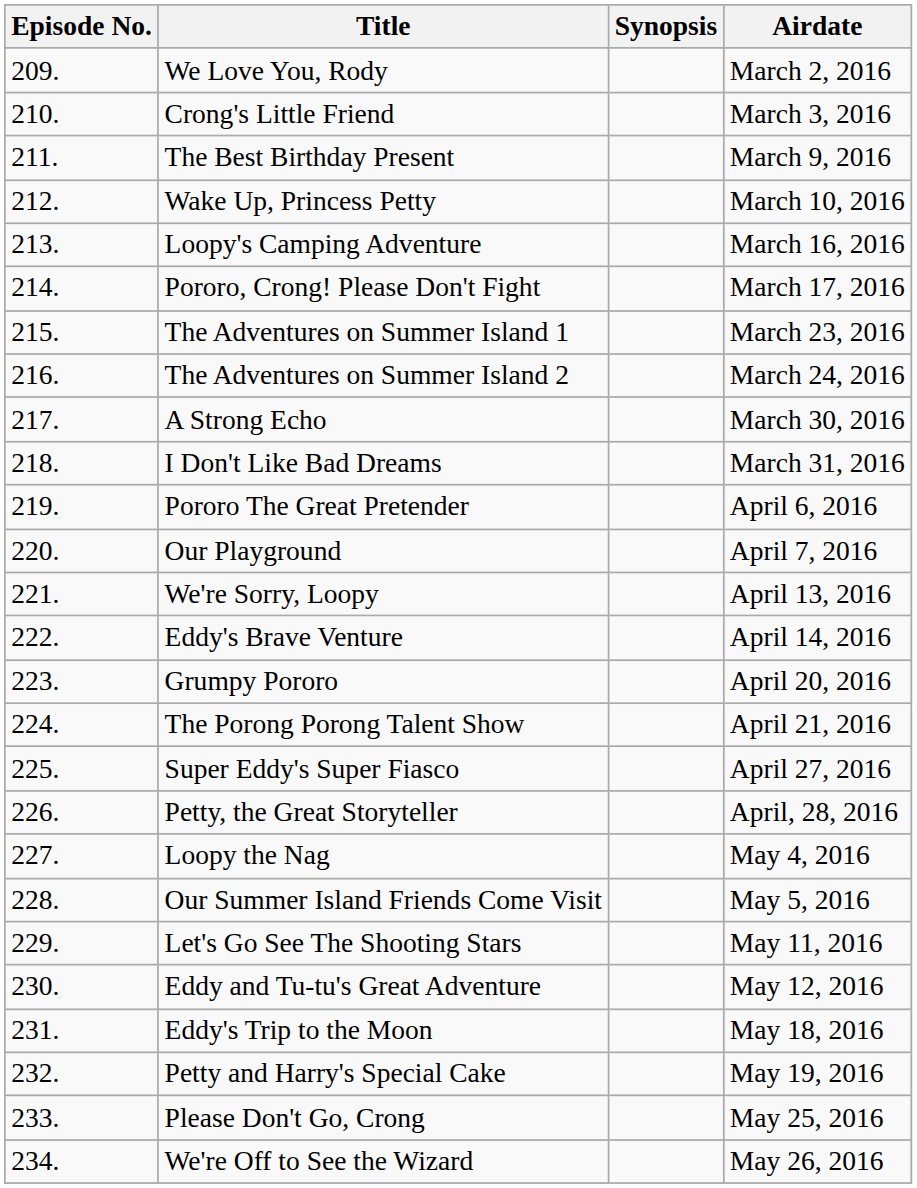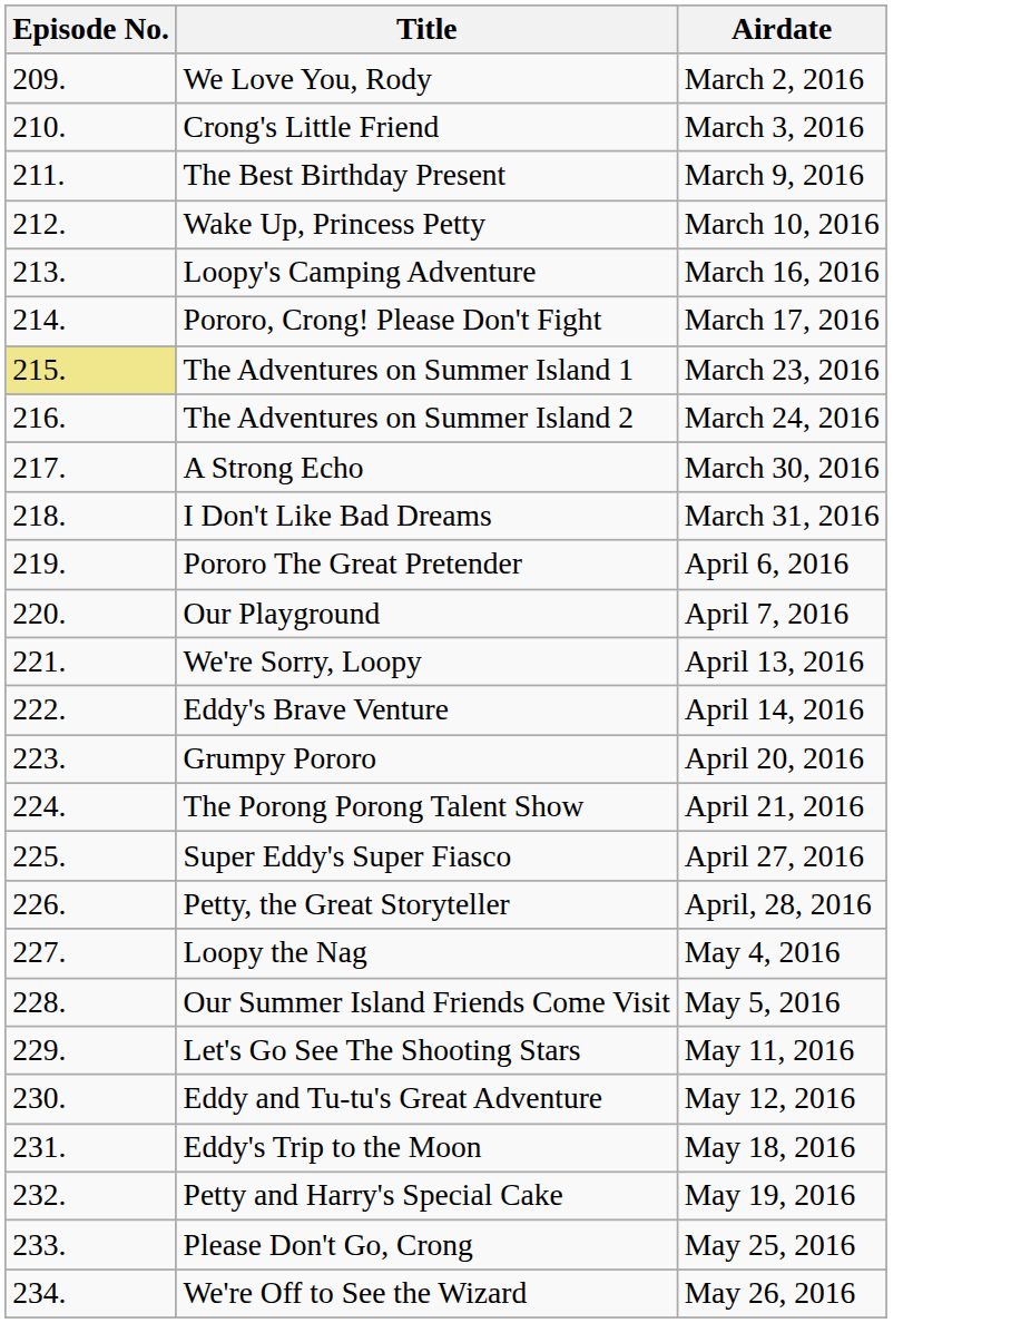- column: Synopsis
The Adventures on Summer Island 1 | Episode No.: no background -> khaki background
